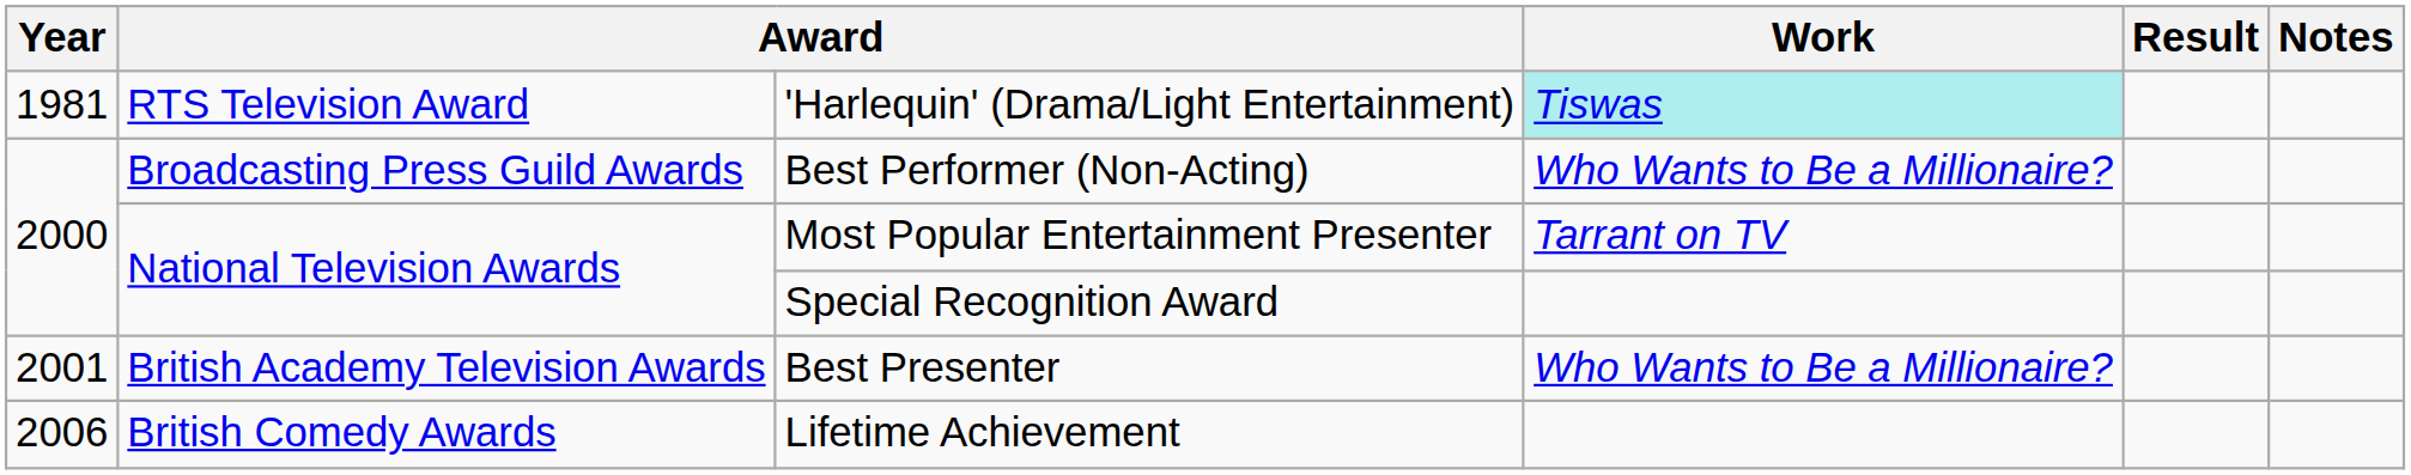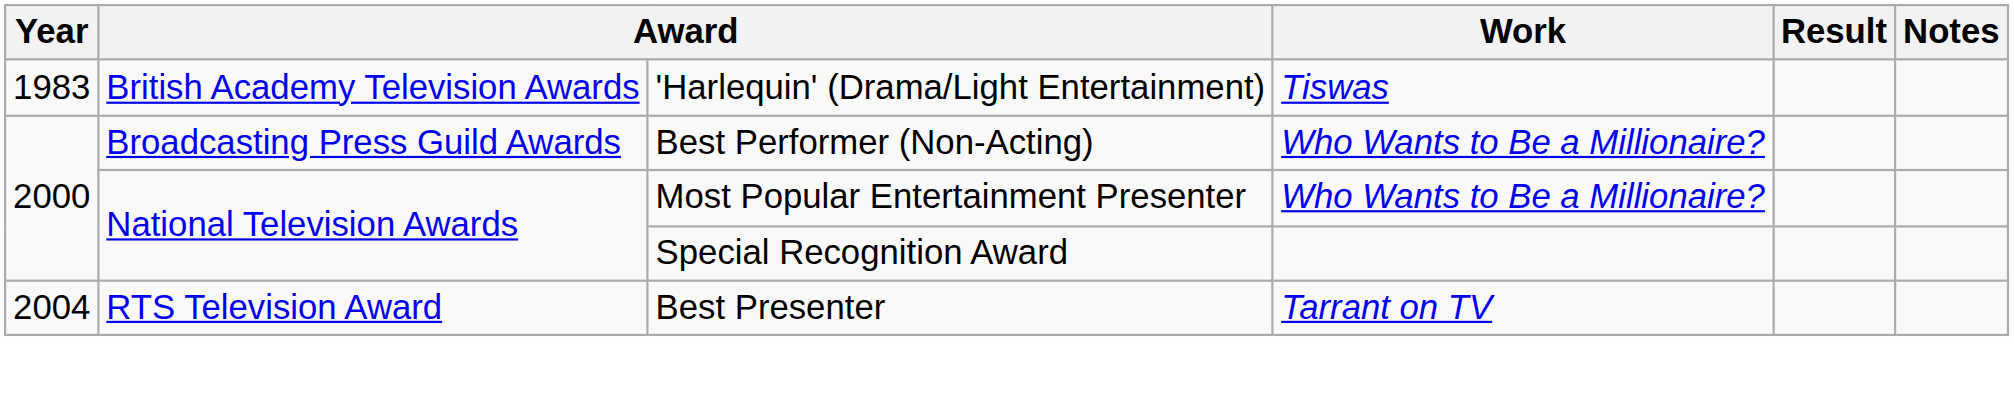'Harlequin' (Drama/Light Entertainment) | Year: 1981 -> 1983
'Harlequin' (Drama/Light Entertainment) | column 2: RTS Television Award -> British Academy Television Awards
'Harlequin' (Drama/Light Entertainment) | Work: paleturquoise background -> no background
Most Popular Entertainment Presenter | Work: Tarrant on TV -> Who Wants to Be a Millionaire?
Best Presenter | Year: 2001 -> 2004
Best Presenter | column 2: British Academy Television Awards -> RTS Television Award
Best Presenter | Work: Who Wants to Be a Millionaire? -> Tarrant on TV
- row: 2006 | British Comedy Awards | Lifetime Achievement
